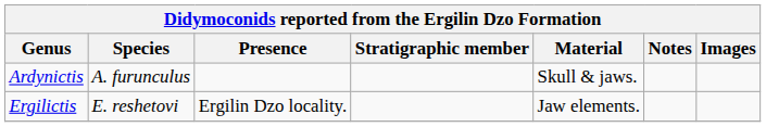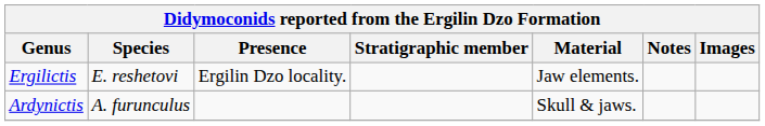rows swapped: Ardynictis <-> Ergilictis
